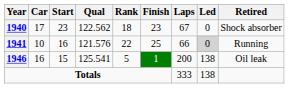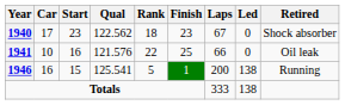1941 | Led: lightgrey background -> no background
1941 | Retired: Running -> Oil leak
1946 | Retired: Oil leak -> Running
